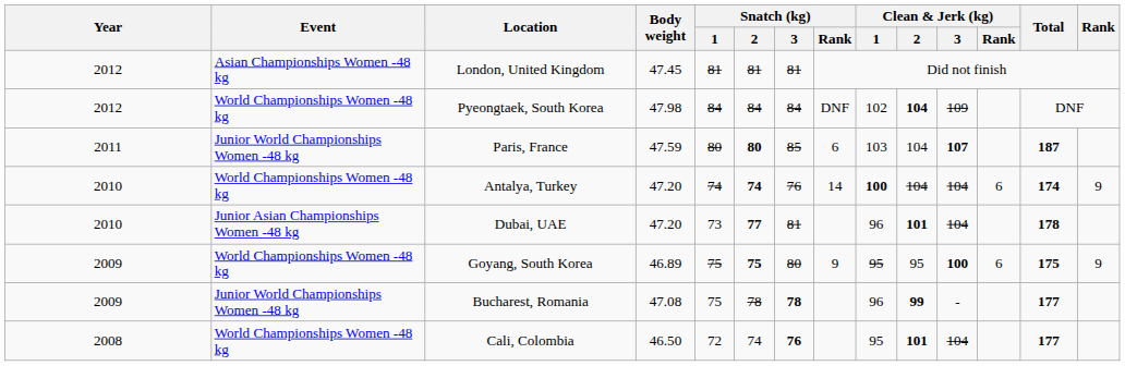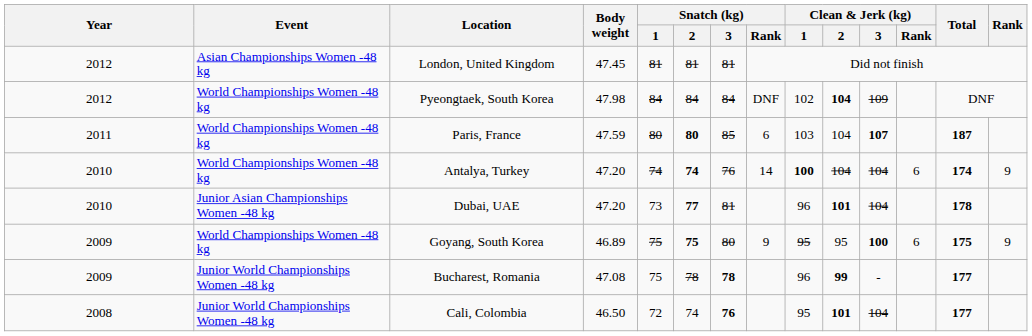Paris, France | Event: Junior World Championships Women -48 kg -> World Championships Women -48 kg
Cali, Colombia | Event: World Championships Women -48 kg -> Junior World Championships Women -48 kg
